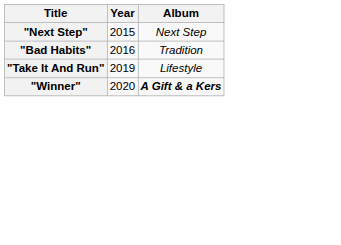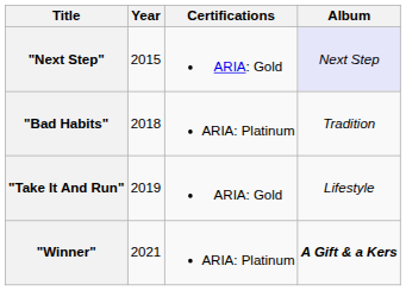+ column: Certifications | ARIA: Gold | ARIA: Platinum | ARIA: Gold | ARIA: Platinum
"Next Step" | Album: no background -> lavender background
"Bad Habits" | Year: 2016 -> 2018
"Winner" | Year: 2020 -> 2021
